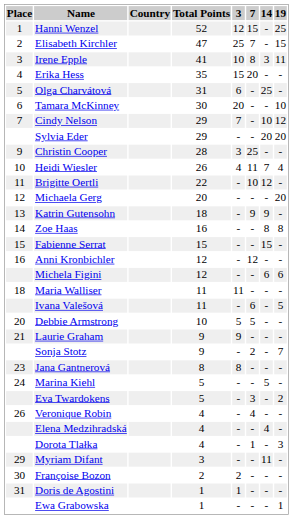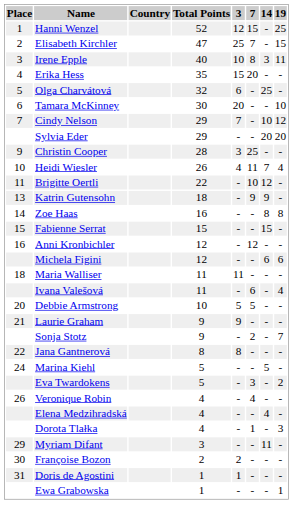Irene Epple | Total Points: 41 -> 40
Olga Charvátová | Total Points: 31 -> 32
- row: 12 | Michaela Gerg | 20 | - | - | - | 20
Ivana Valešová | 19: 5 -> 4
Jana Gantnerová | Place: 23 -> 22
